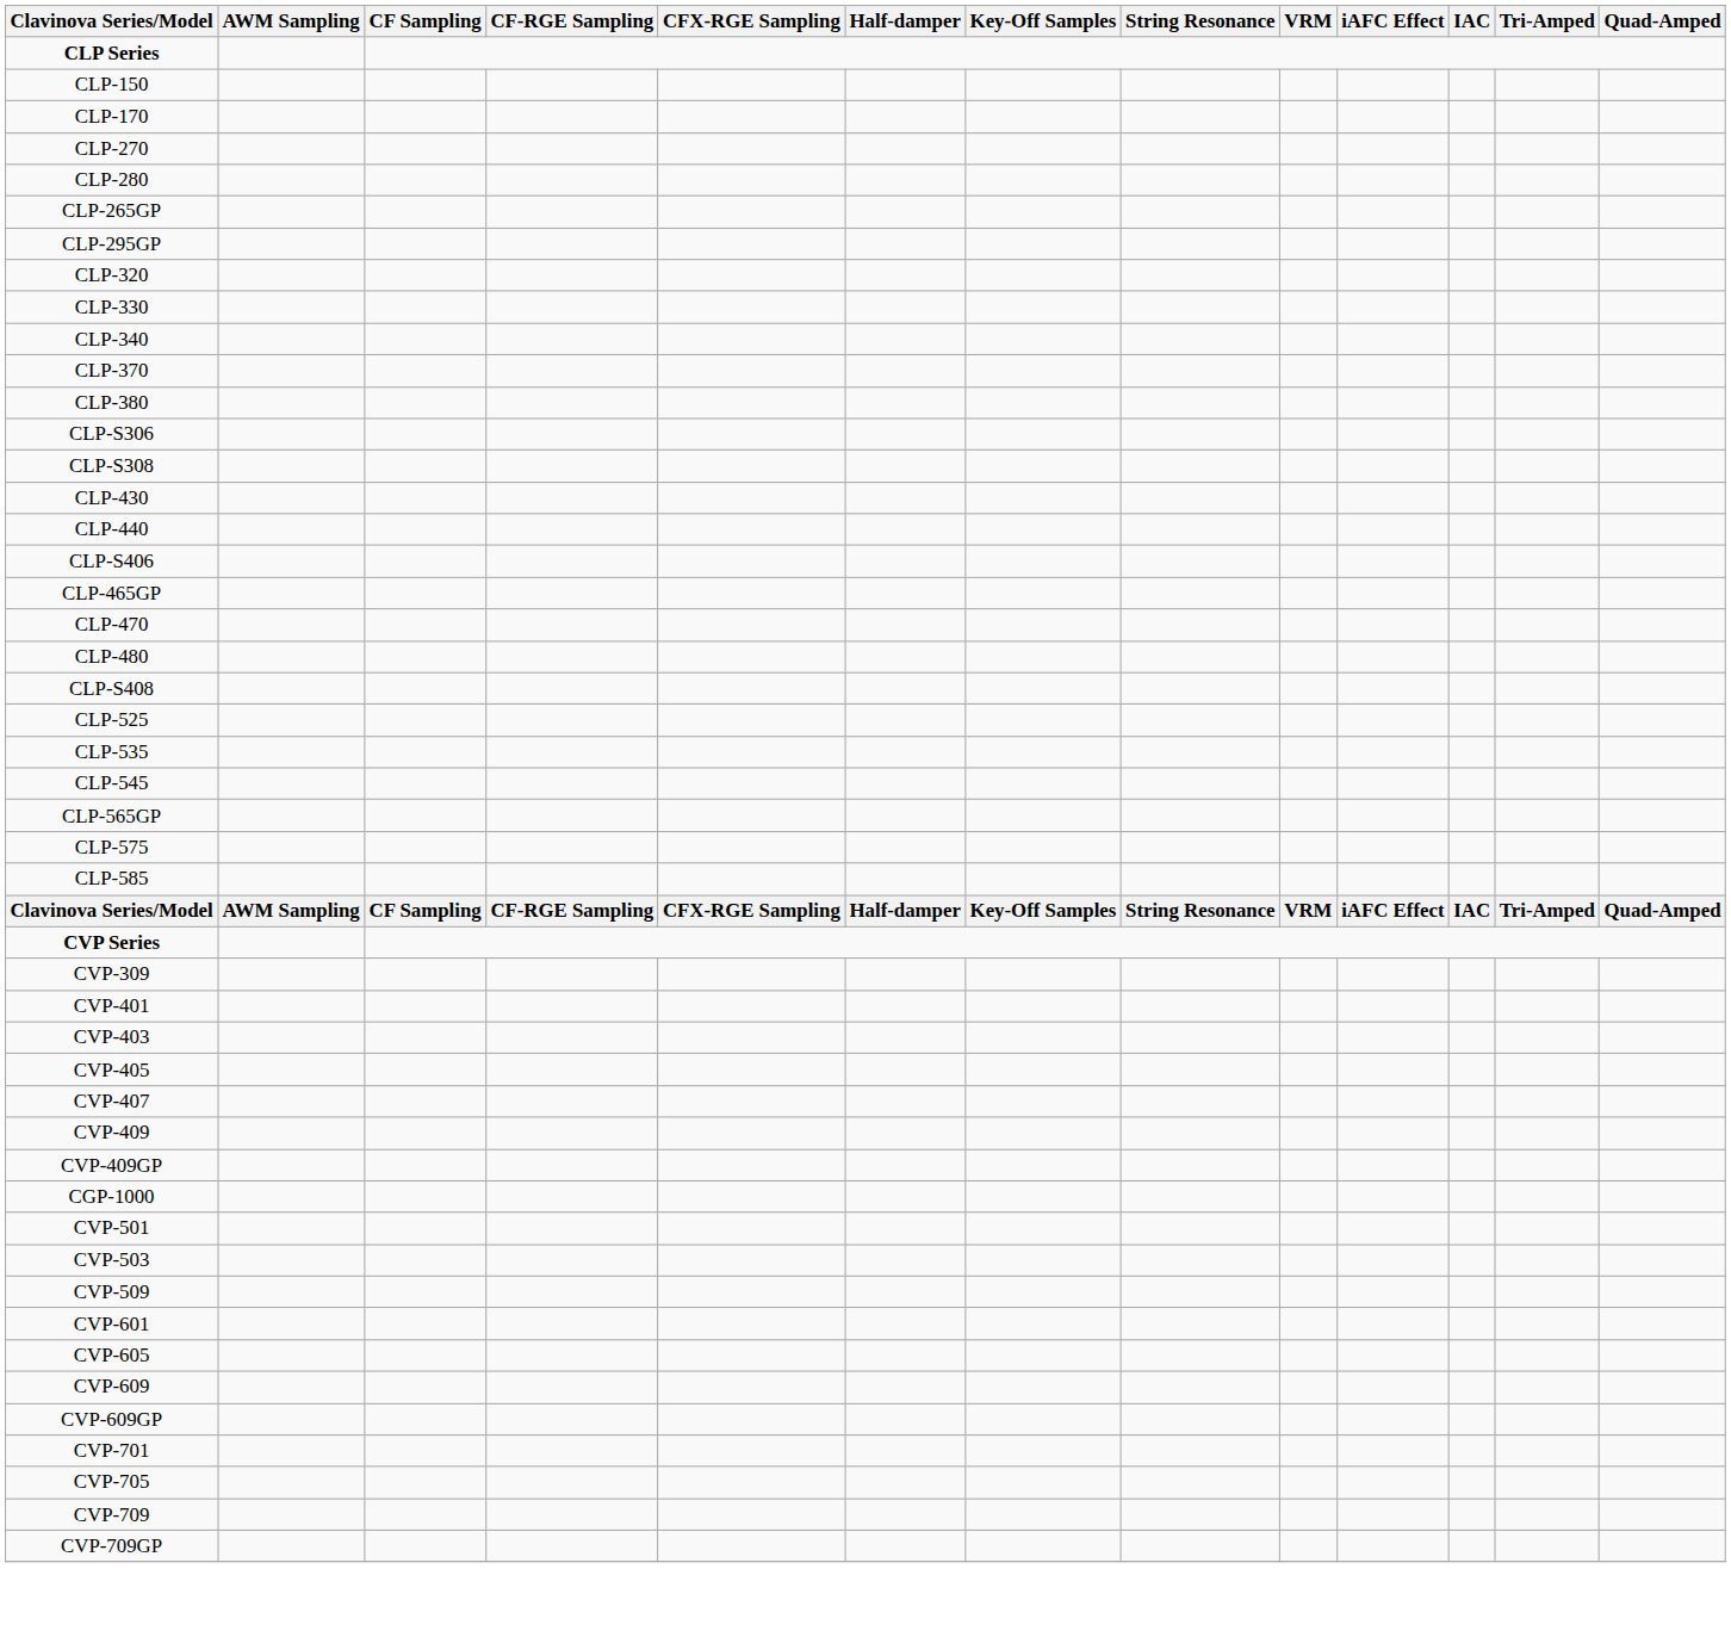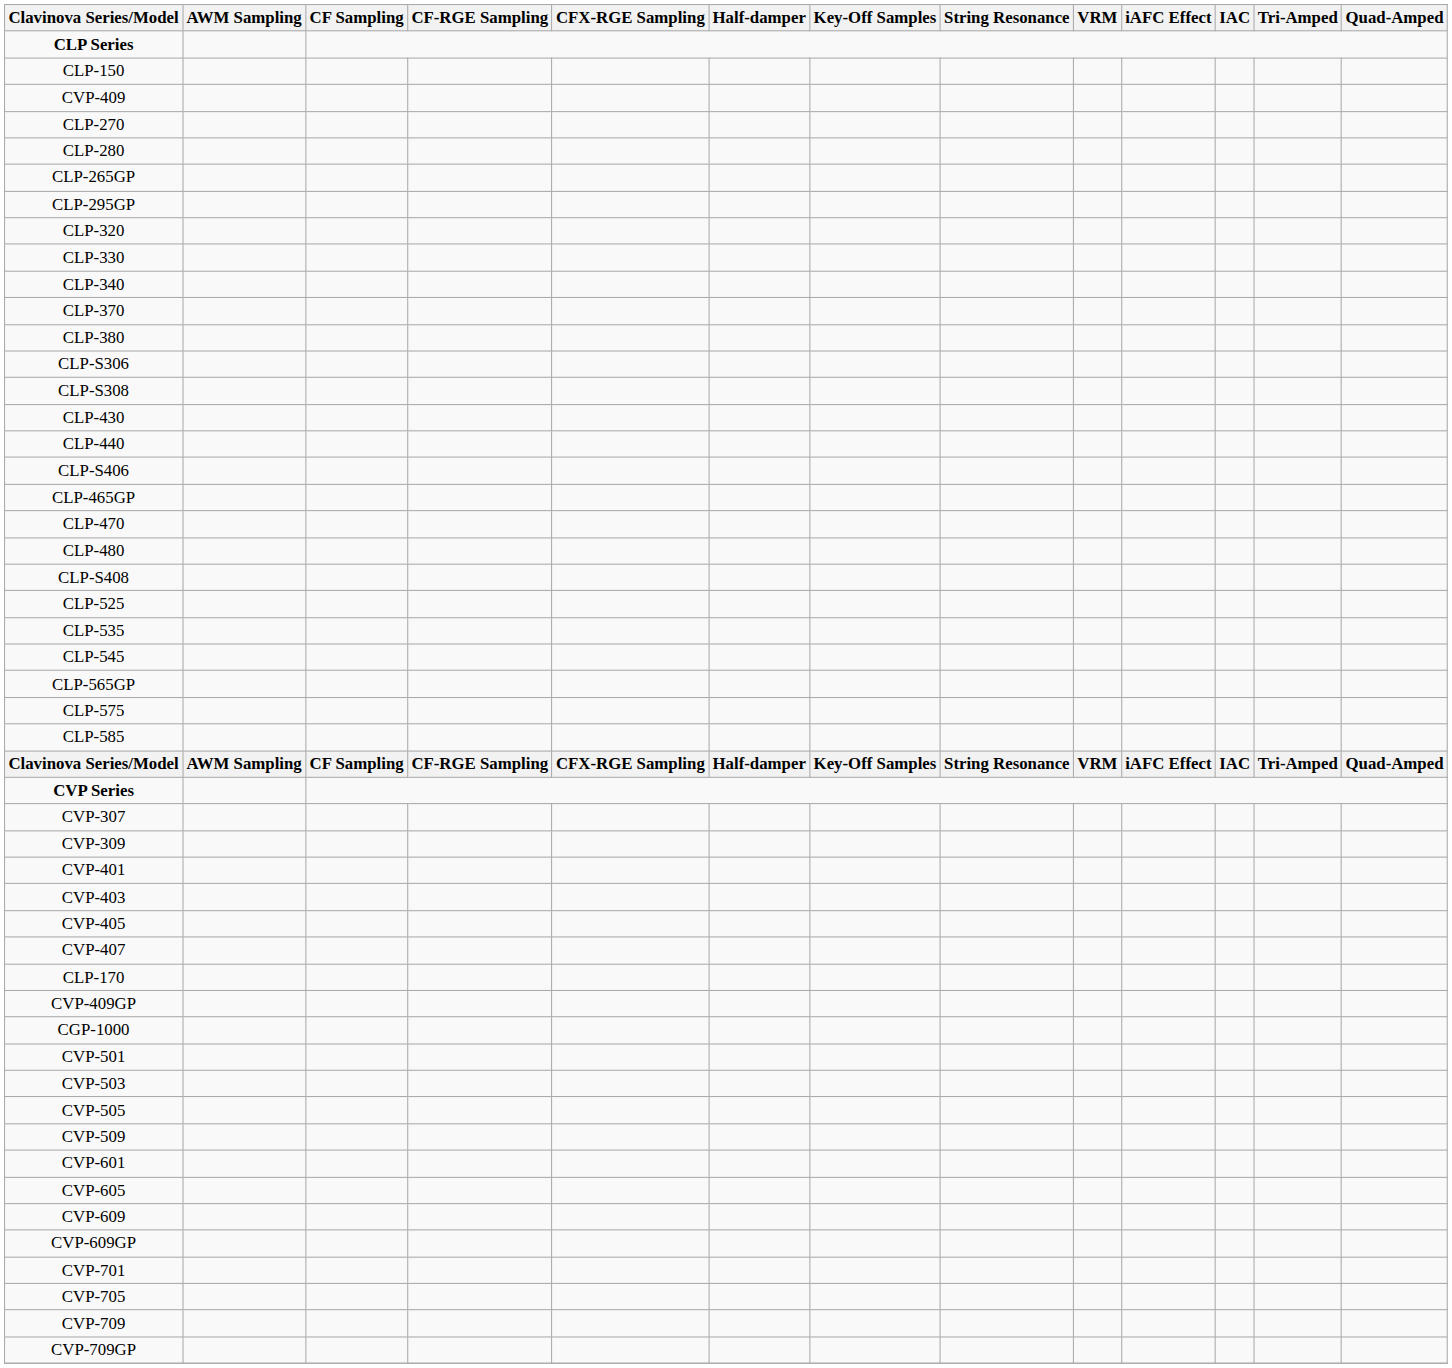rows swapped: CLP-170 <-> CVP-409
+ row: CVP-307
+ row: CVP-505
